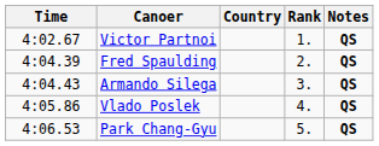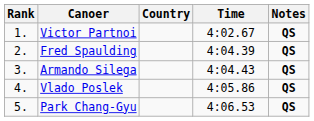columns swapped: Rank <-> Time
